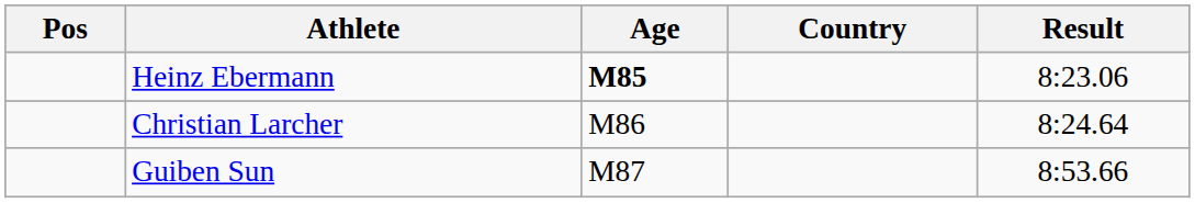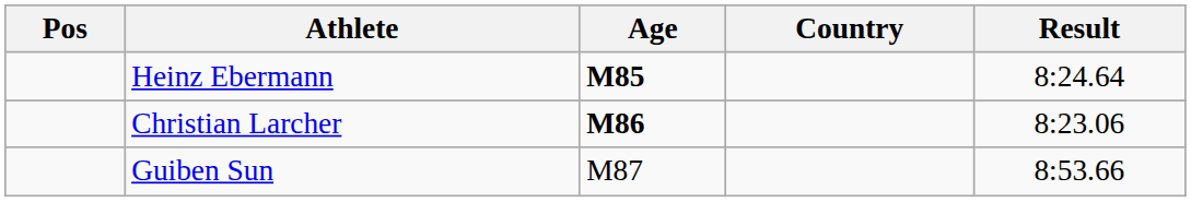Heinz Ebermann | Result: 8:23.06 -> 8:24.64
Christian Larcher | Age: normal -> bold
Christian Larcher | Result: 8:24.64 -> 8:23.06
